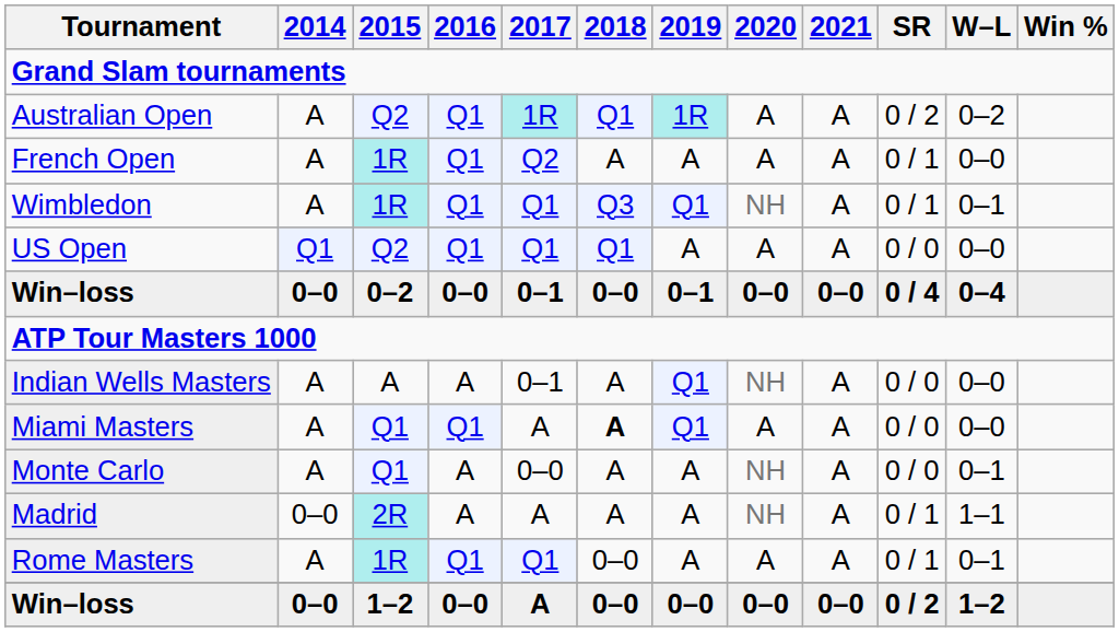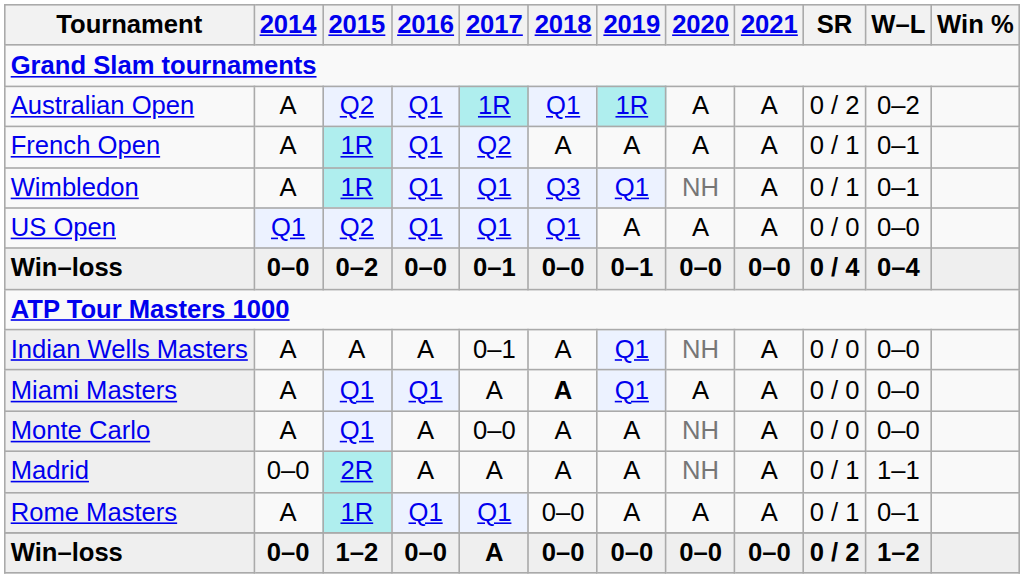French Open | W–L: 0–0 -> 0–1
Monte Carlo | W–L: 0–1 -> 0–0
